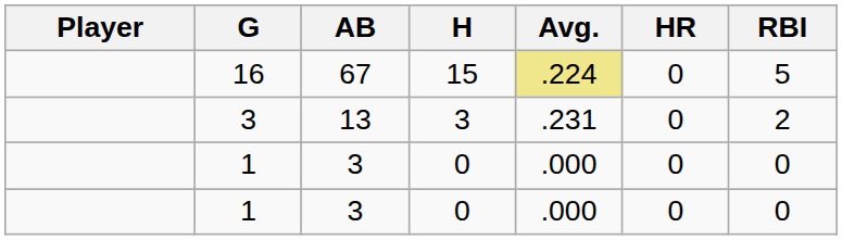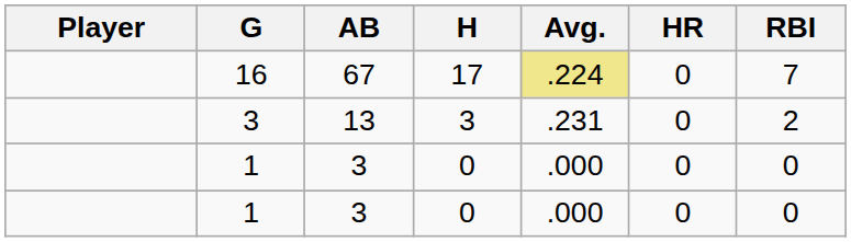16 | H: 15 -> 17
16 | RBI: 5 -> 7
